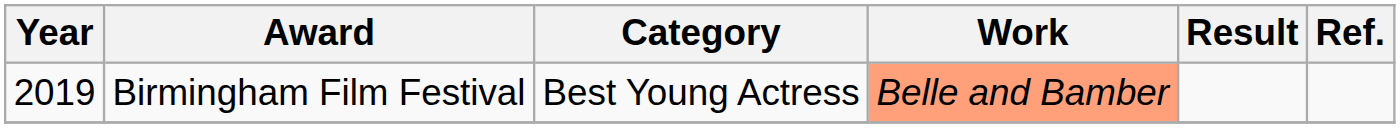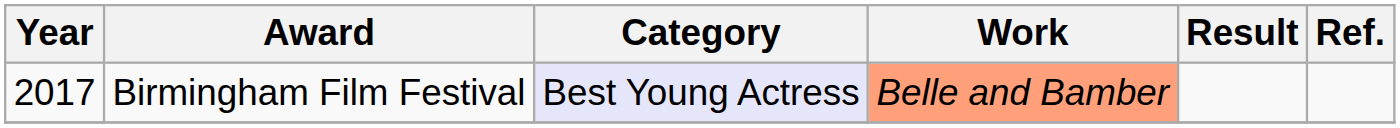Birmingham Film Festival | Year: 2019 -> 2017
Birmingham Film Festival | Category: no background -> lavender background
